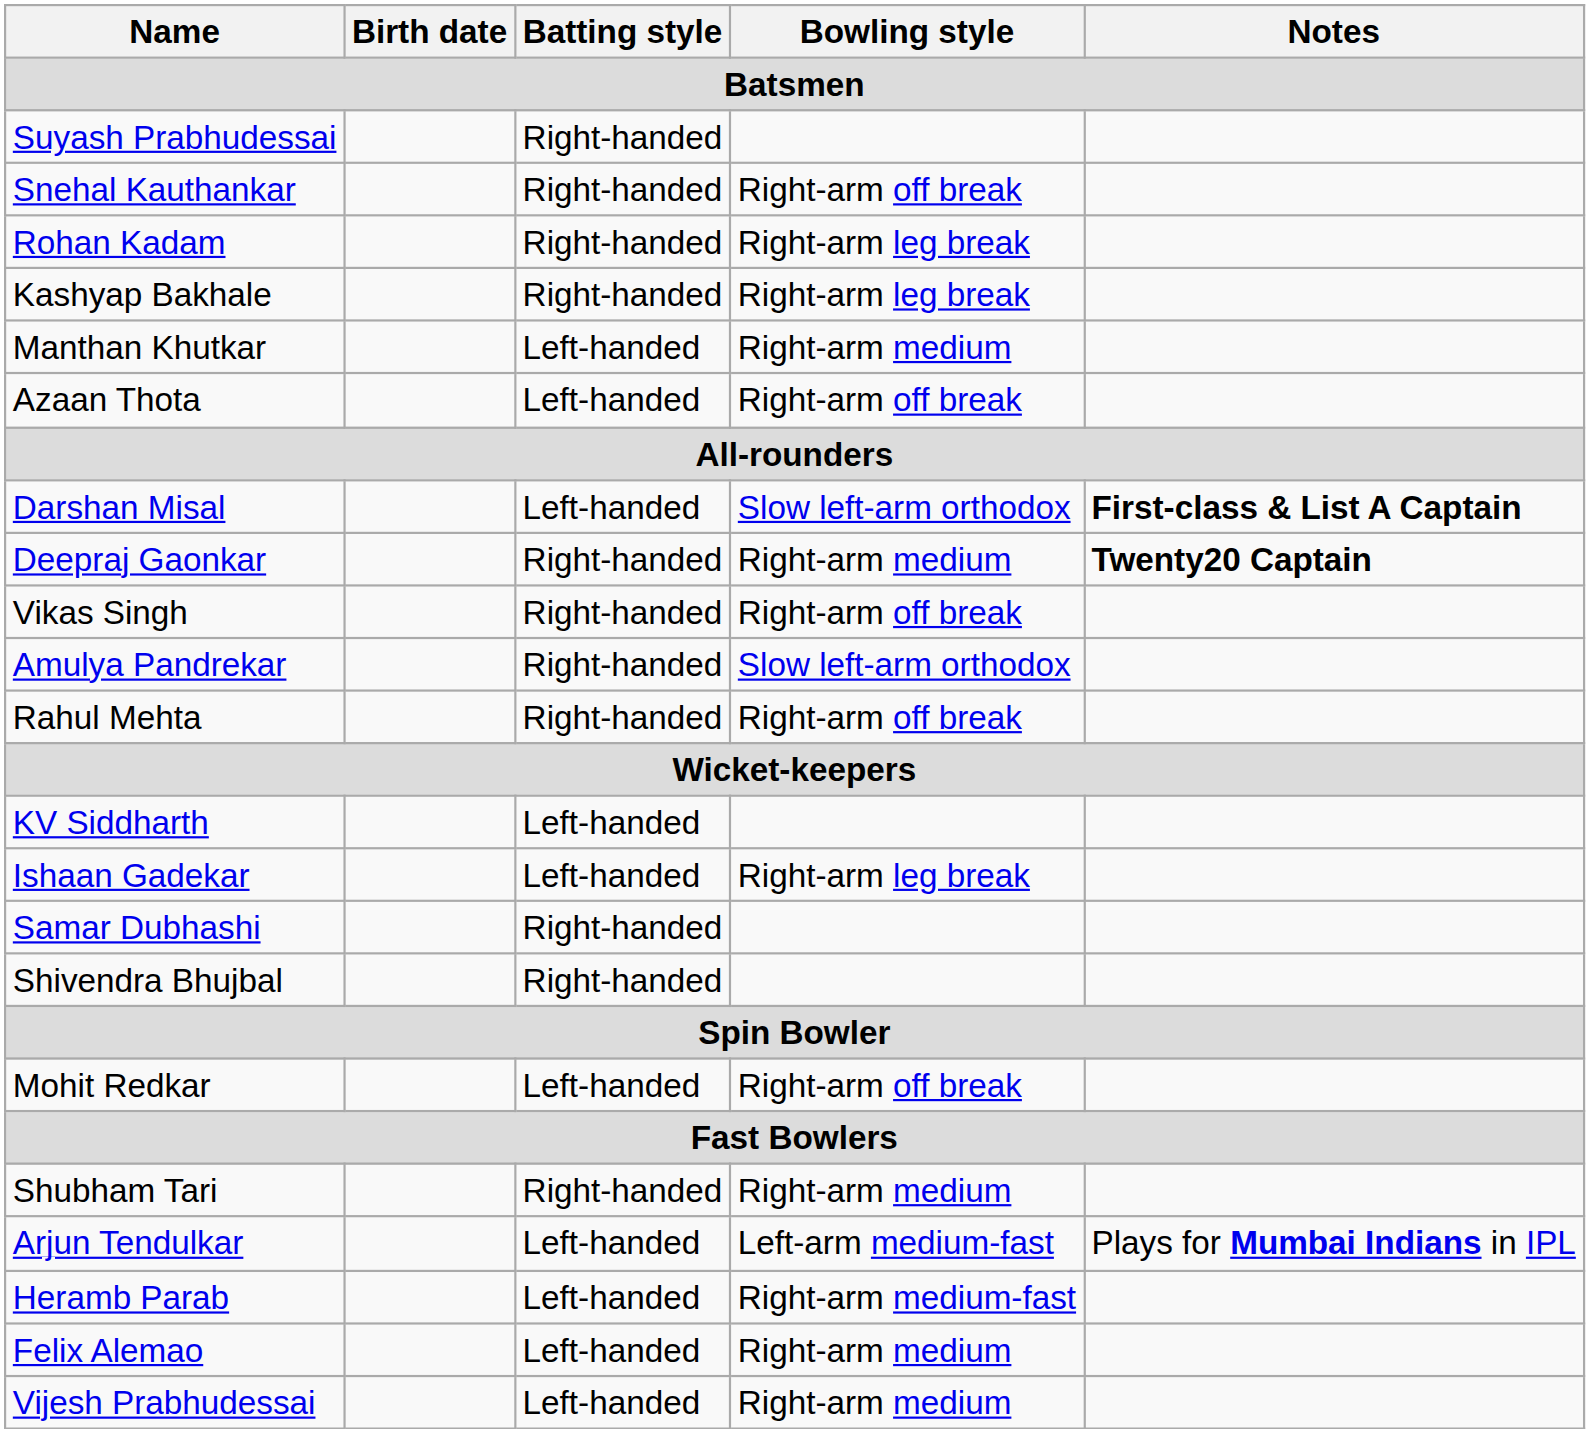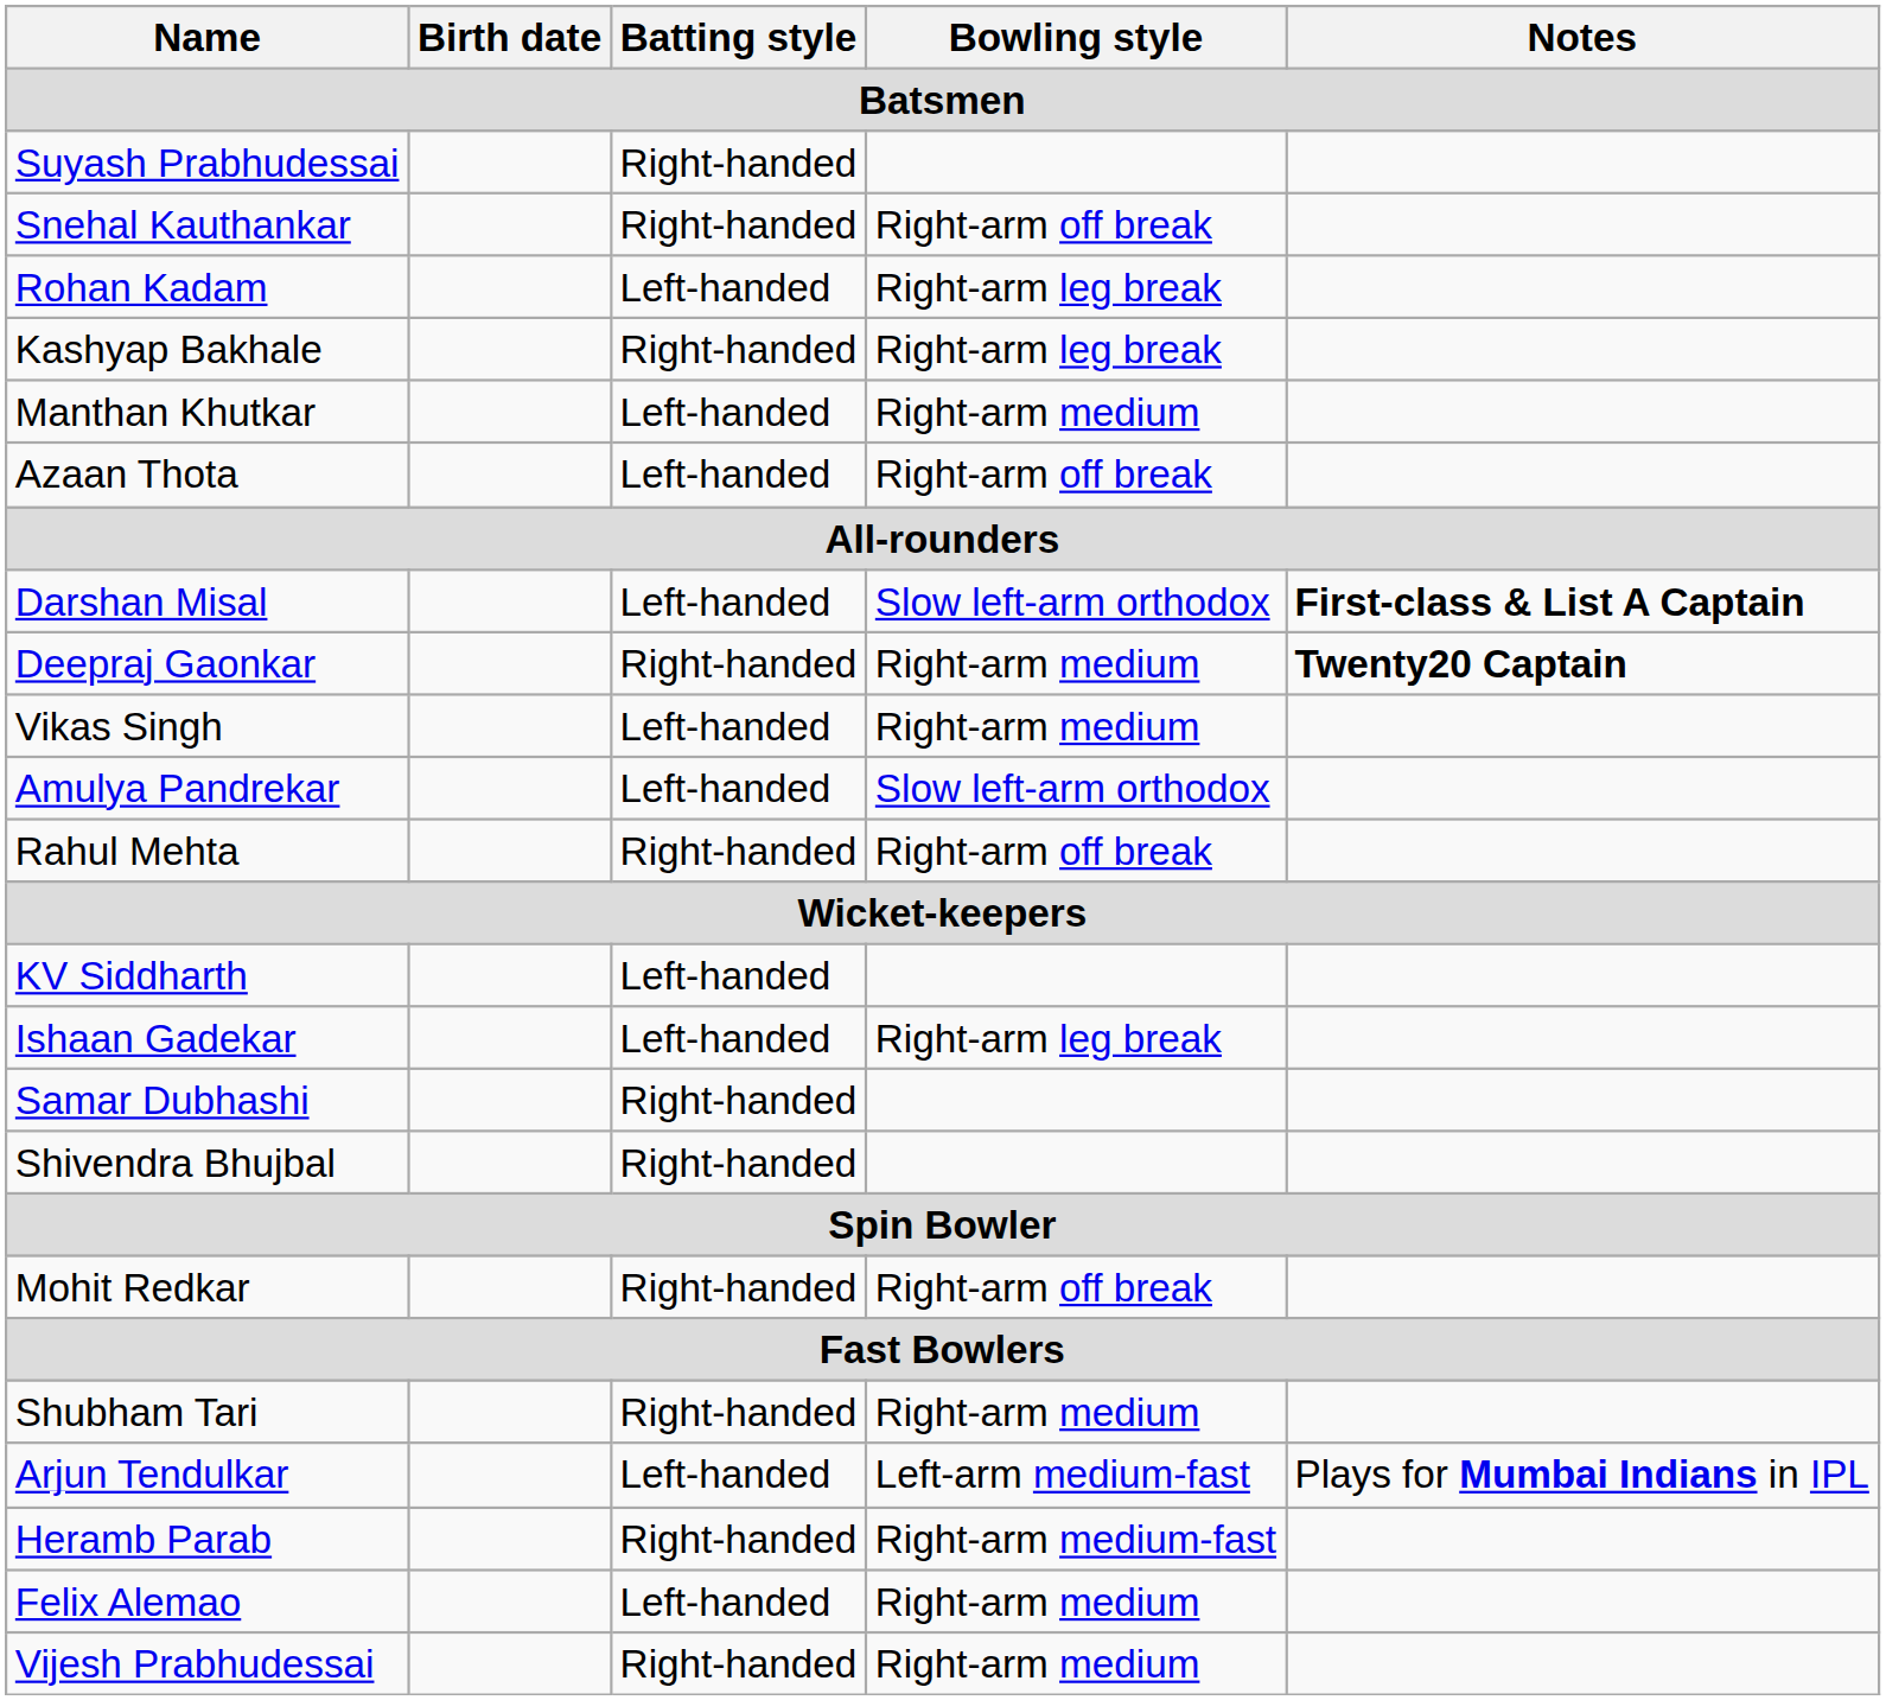Rohan Kadam | Batting style: Right-handed -> Left-handed
Vikas Singh | Batting style: Right-handed -> Left-handed
Vikas Singh | Bowling style: Right-arm off break -> Right-arm medium
Amulya Pandrekar | Batting style: Right-handed -> Left-handed
Mohit Redkar | Batting style: Left-handed -> Right-handed
Heramb Parab | Batting style: Left-handed -> Right-handed
Vijesh Prabhudessai | Batting style: Left-handed -> Right-handed
